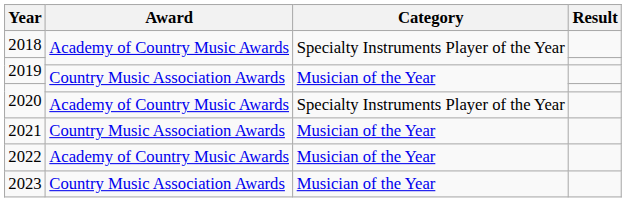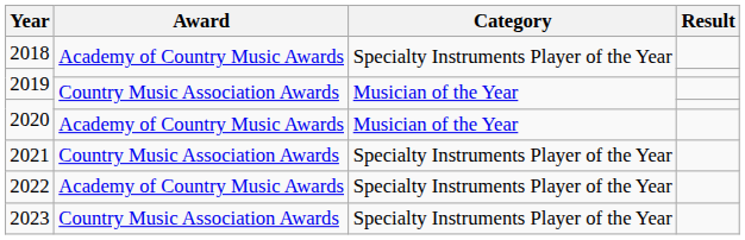2020 / Academy of Country Music Awards | Category: Specialty Instruments Player of the Year -> Musician of the Year
2021 | Category: Musician of the Year -> Specialty Instruments Player of the Year
2022 | Category: Musician of the Year -> Specialty Instruments Player of the Year
2023 | Category: Musician of the Year -> Specialty Instruments Player of the Year
